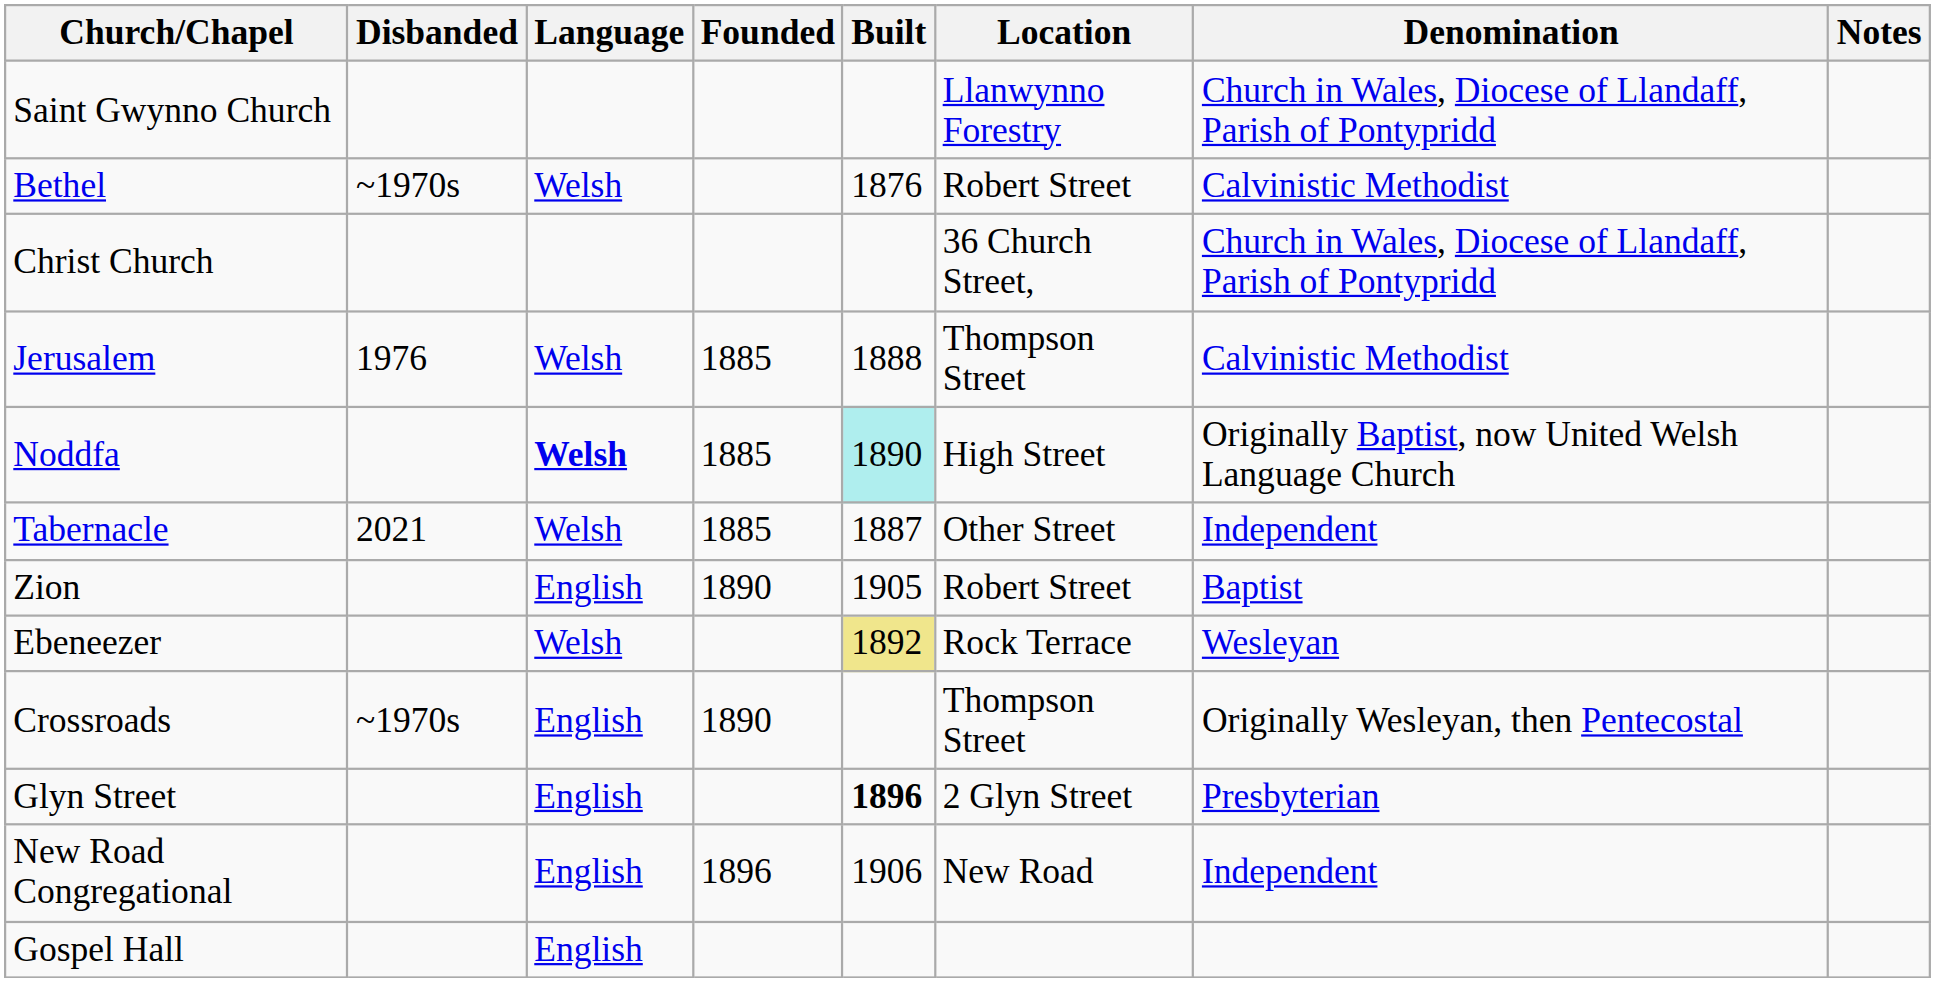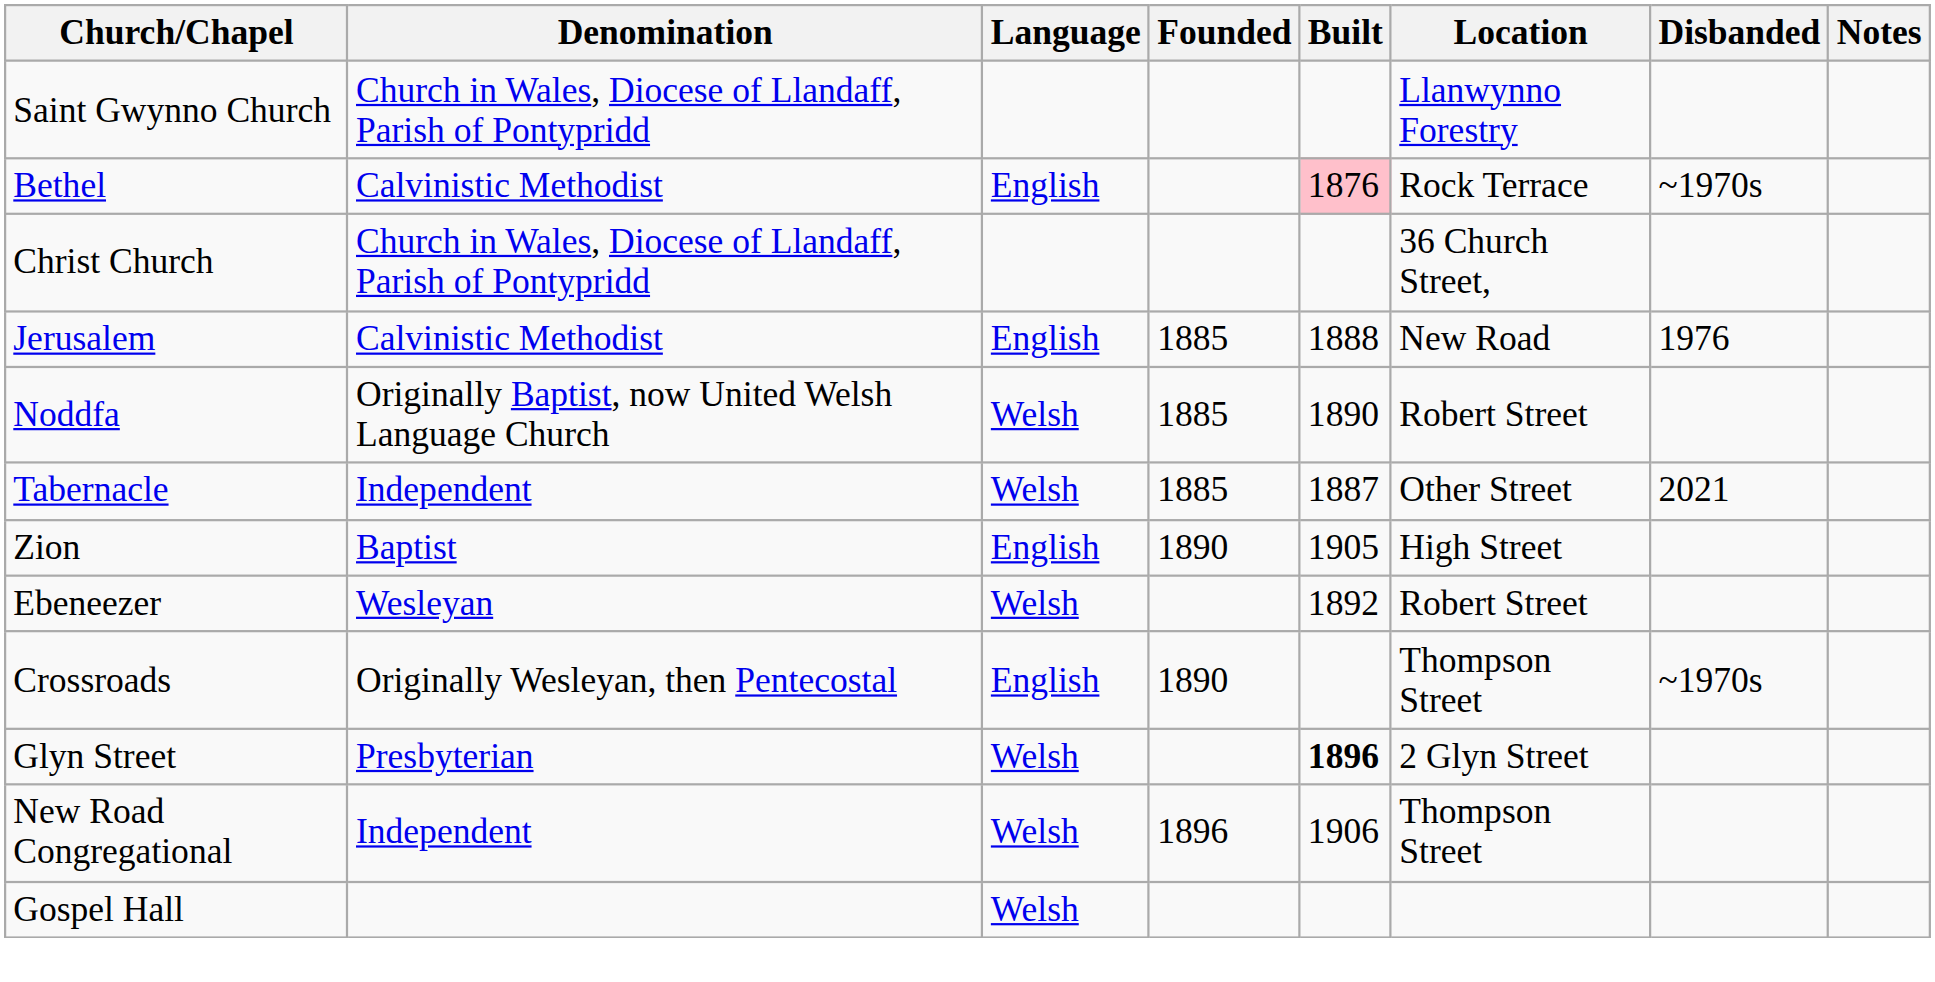columns swapped: Denomination <-> Disbanded
Bethel | Language: Welsh -> English
Bethel | Built: no background -> pink background
Bethel | Location: Robert Street -> Rock Terrace
Jerusalem | Language: Welsh -> English
Jerusalem | Location: Thompson Street -> New Road
Noddfa | Language: bold -> normal
Noddfa | Built: paleturquoise background -> no background
Noddfa | Location: High Street -> Robert Street
Zion | Location: Robert Street -> High Street
Ebeneezer | Built: khaki background -> no background
Ebeneezer | Location: Rock Terrace -> Robert Street
Glyn Street | Language: English -> Welsh
New Road Congregational | Language: English -> Welsh
New Road Congregational | Location: New Road -> Thompson Street
Gospel Hall | Language: English -> Welsh
